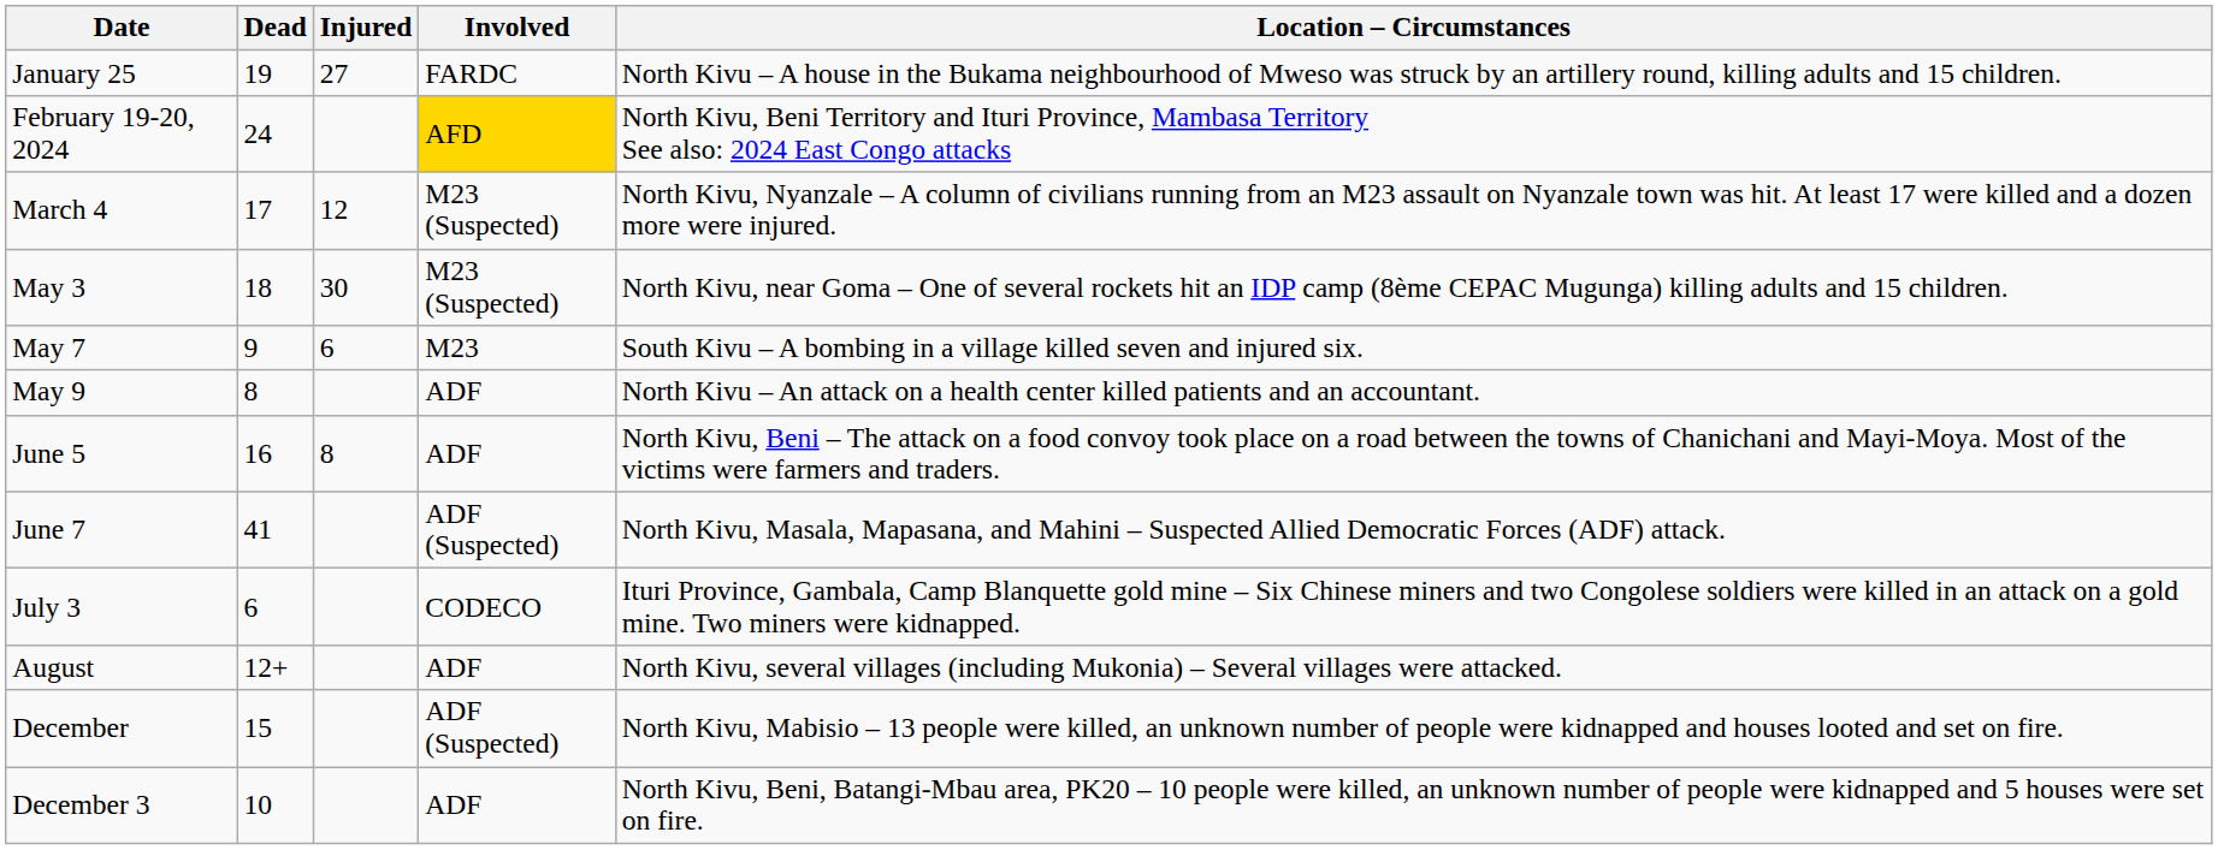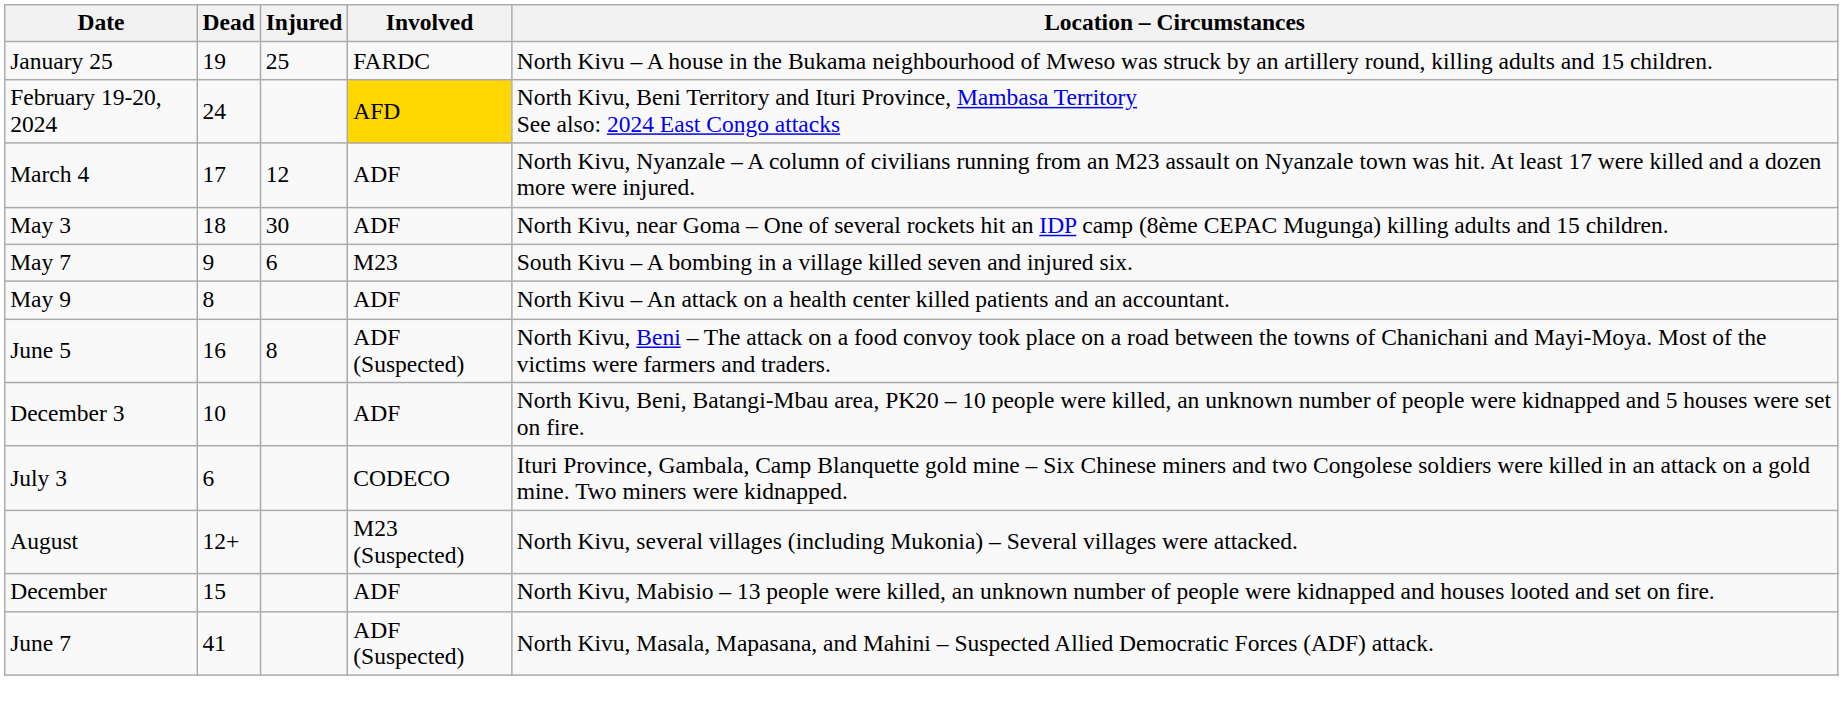January 25 | Injured: 27 -> 25
March 4 | Involved: M23 (Suspected) -> ADF
May 3 | Involved: M23 (Suspected) -> ADF
June 5 | Involved: ADF -> ADF (Suspected)
rows swapped: June 7 <-> December 3
August | Involved: ADF -> M23 (Suspected)
December | Involved: ADF (Suspected) -> ADF
